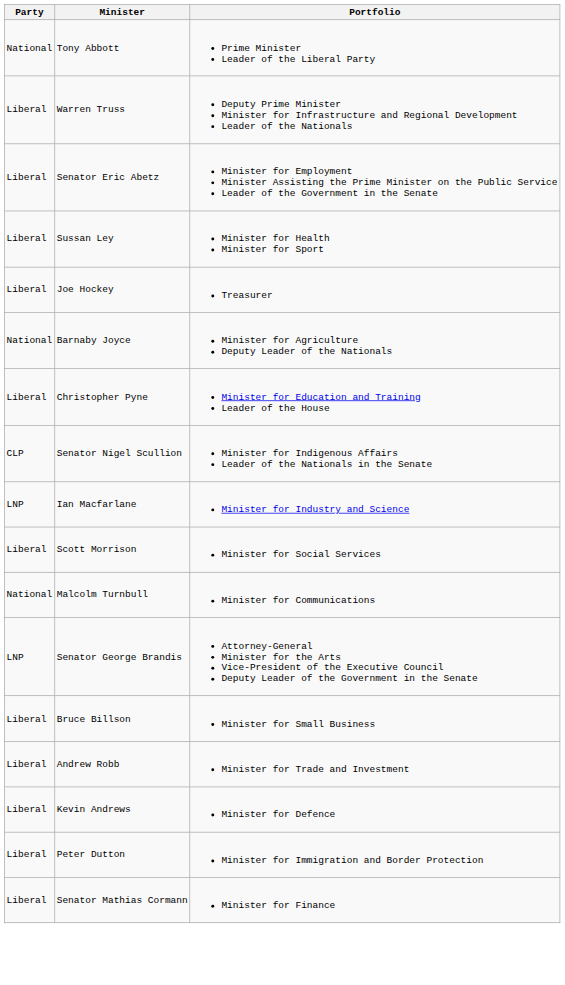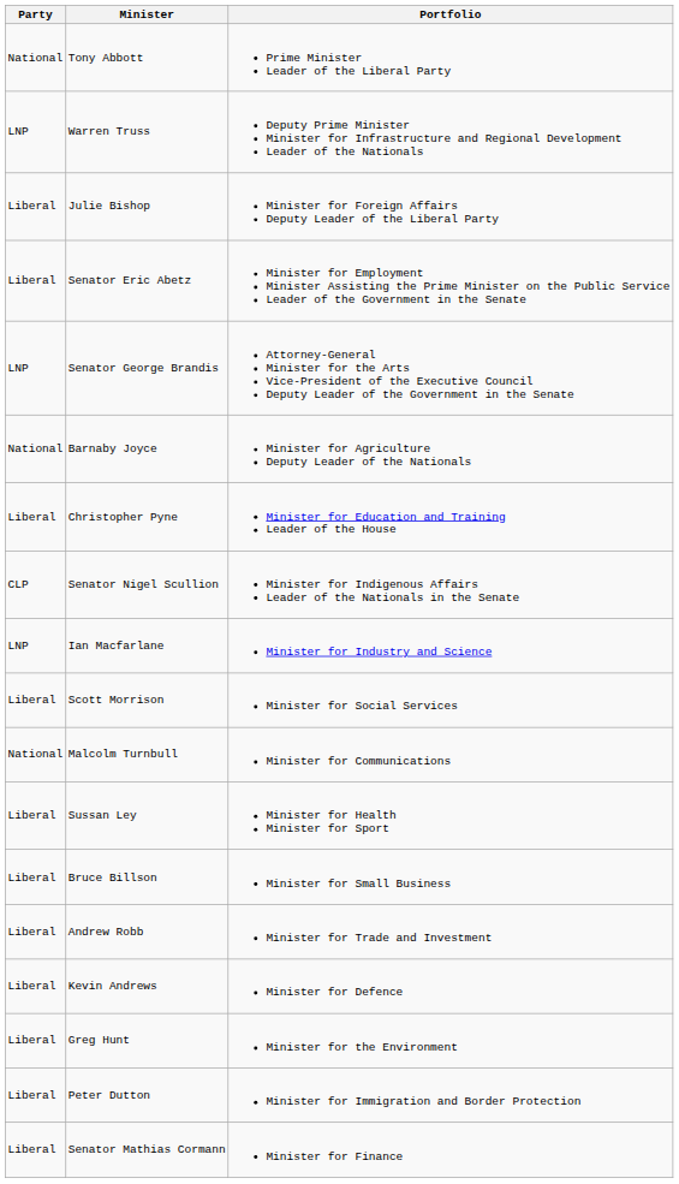Warren Truss | Party: Liberal -> LNP
+ row: Liberal | Julie Bishop | Minister for Foreign Affairs Deputy Leader of the Liberal Party
rows swapped: Senator George Brandis <-> Sussan Ley
- row: Liberal | Joe Hockey | Treasurer
+ row: Liberal | Greg Hunt | Minister for the Environment
